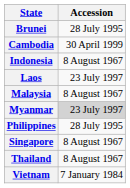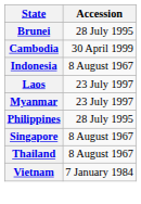- row: Malaysia | 8 August 1967
Myanmar | Accession: lightgrey background -> no background
